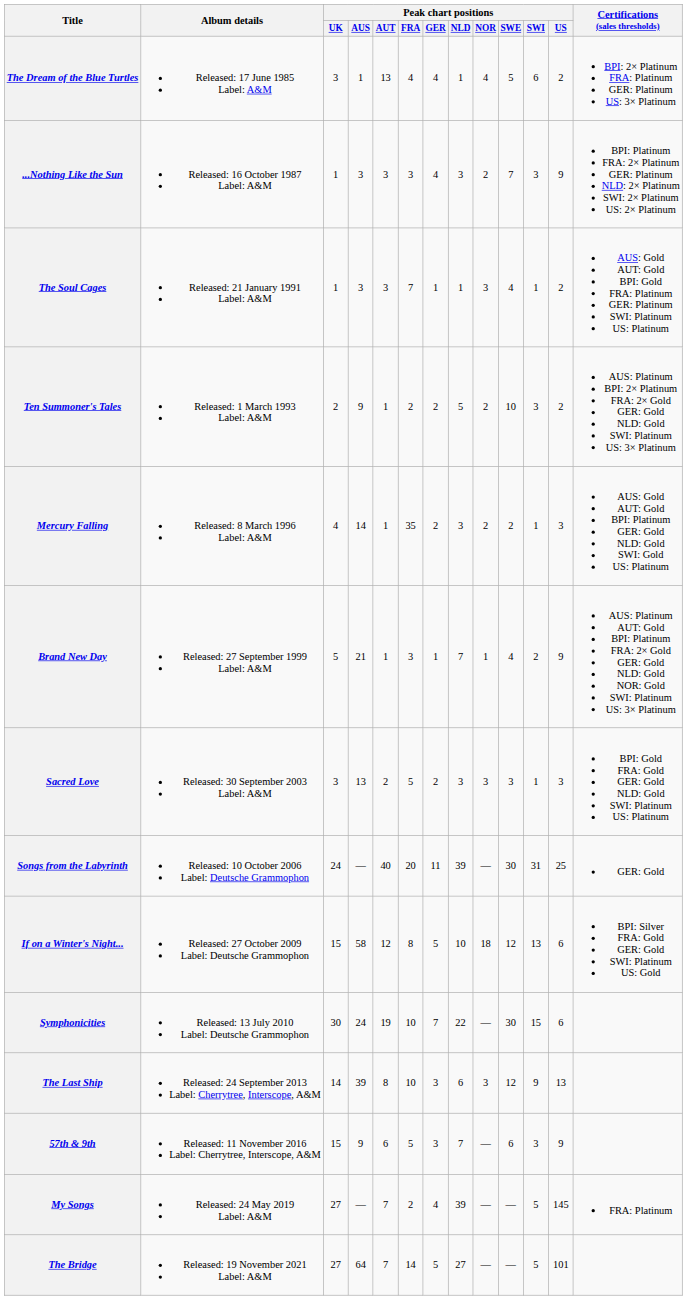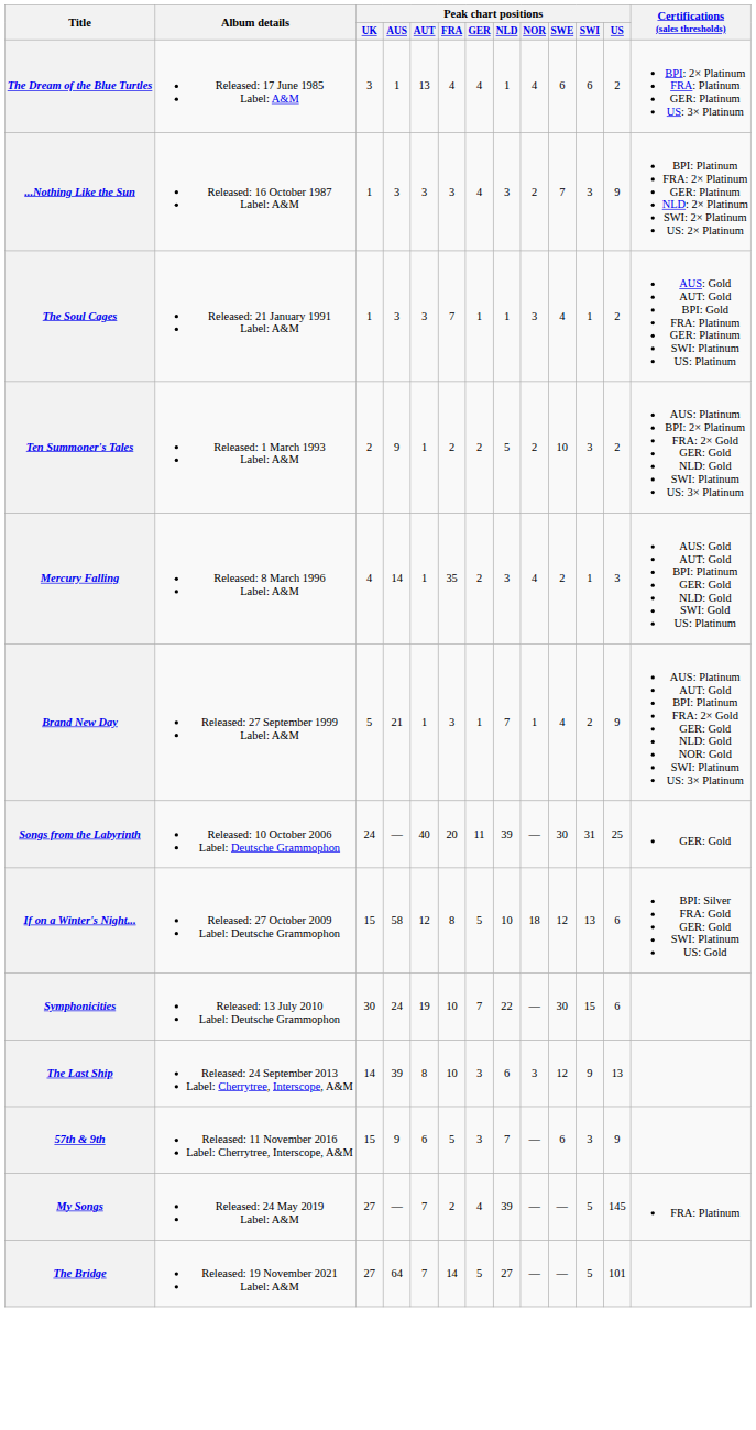The Dream of the Blue Turtles | Peak chart positions / SWE: 5 -> 6
Mercury Falling | Peak chart positions / NOR: 2 -> 4
- row: Sacred Love | Released: 30 September 2003 Label: A&M | 3 | 13 | 2 | 5 | 2 | 3 | 3 | 3 | 1 | 3 | BPI: Gold FRA: Gold GER: Gold NLD: Gold SWI: Platinum US: Platinum
